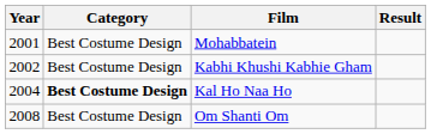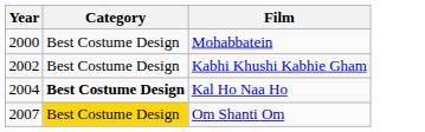- column: Result
Mohabbatein | Year: 2001 -> 2000
Om Shanti Om | Year: 2008 -> 2007
Om Shanti Om | Category: no background -> gold background
